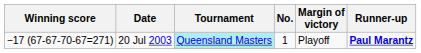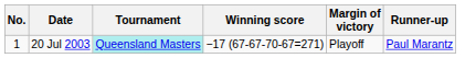columns swapped: No. <-> Winning score
20 Jul 2003 | Runner-up: bold -> normal
